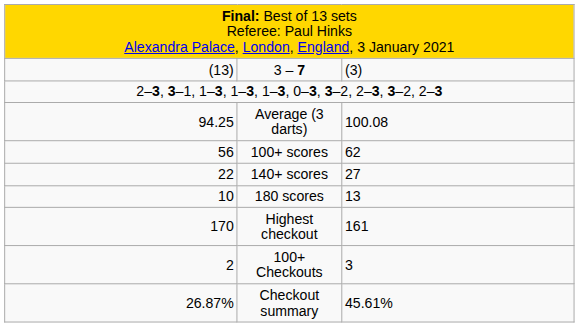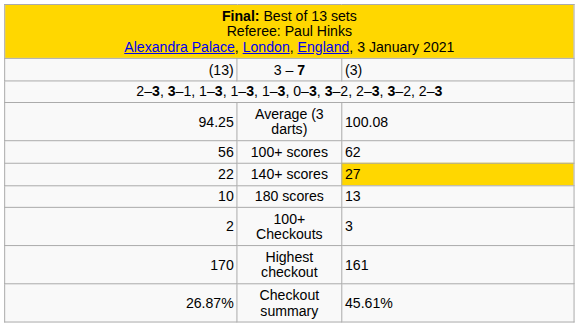140+ scores | column 3: no background -> gold background
rows swapped: Highest checkout <-> 100+ Checkouts
